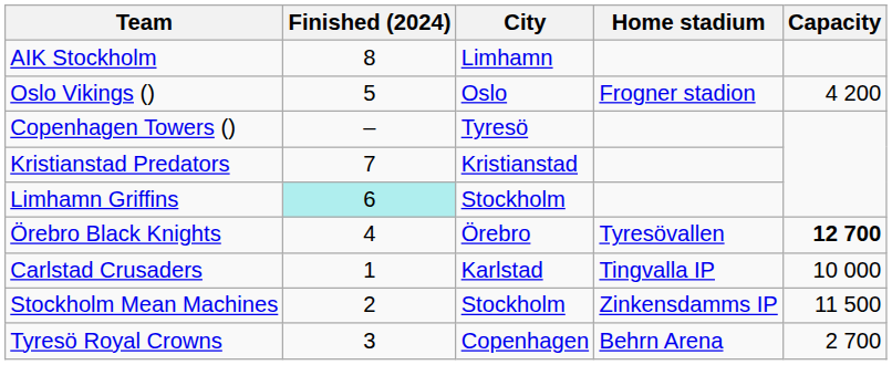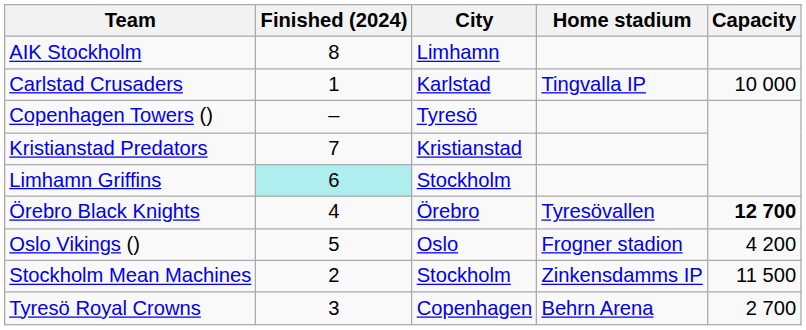rows swapped: Carlstad Crusaders <-> Oslo Vikings ()
